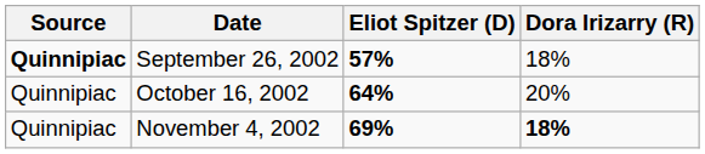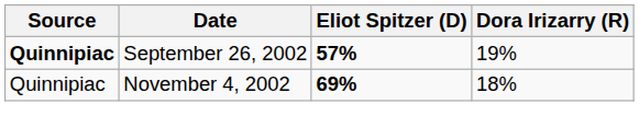September 26, 2002 | Dora Irizarry (R): 18% -> 19%
- row: Quinnipiac | October 16, 2002 | 64% | 20%
November 4, 2002 | Dora Irizarry (R): bold -> normal
